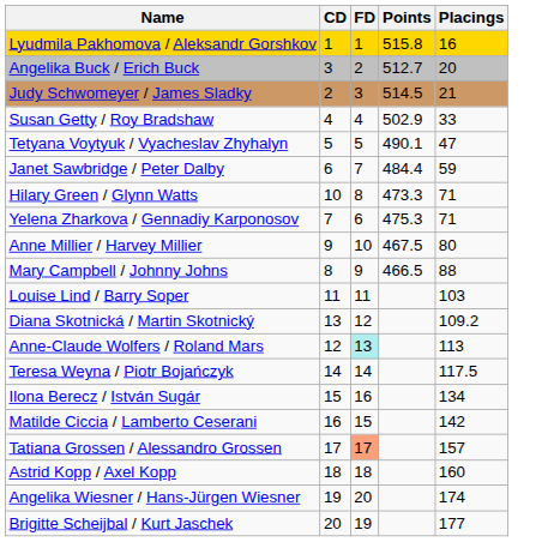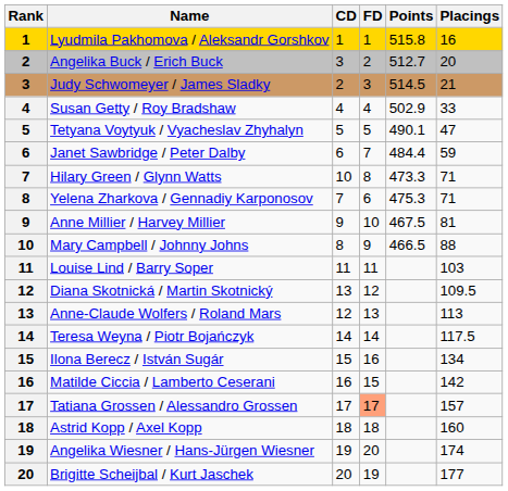+ column: Rank | 1 | 2 | 3 | 4 | 5 | 6 | 7 | 8 | 9 | 10 | 11 | 12 | 13 | 14 | 15 | 16 | 17 | 18 | 19 | 20
Anne Millier / Harvey Millier | Placings: 80 -> 81
Diana Skotnická / Martin Skotnický | Placings: 109.2 -> 109.5
Anne-Claude Wolfers / Roland Mars | FD: paleturquoise background -> no background
